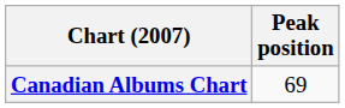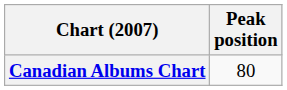Canadian Albums Chart | Peak position: 69 -> 80
